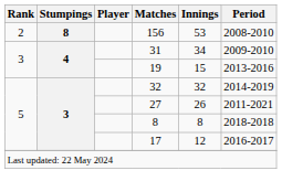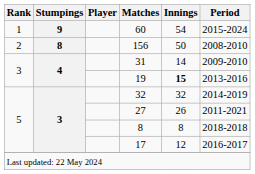+ row: 1 | 9 | 60 | 54 | 2015-2024
156 | Innings: 53 -> 50
31 | Innings: 34 -> 14
19 | Innings: normal -> bold
